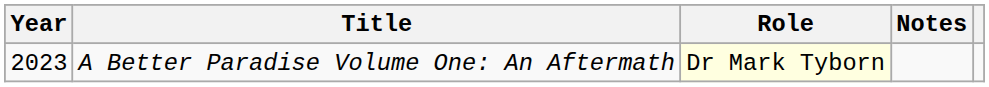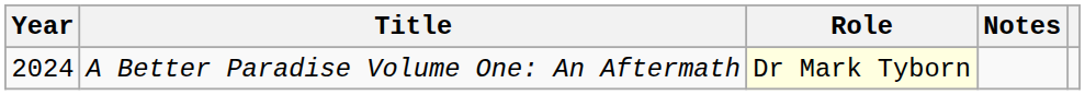A Better Paradise Volume One: An Aftermath | Year: 2023 -> 2024
